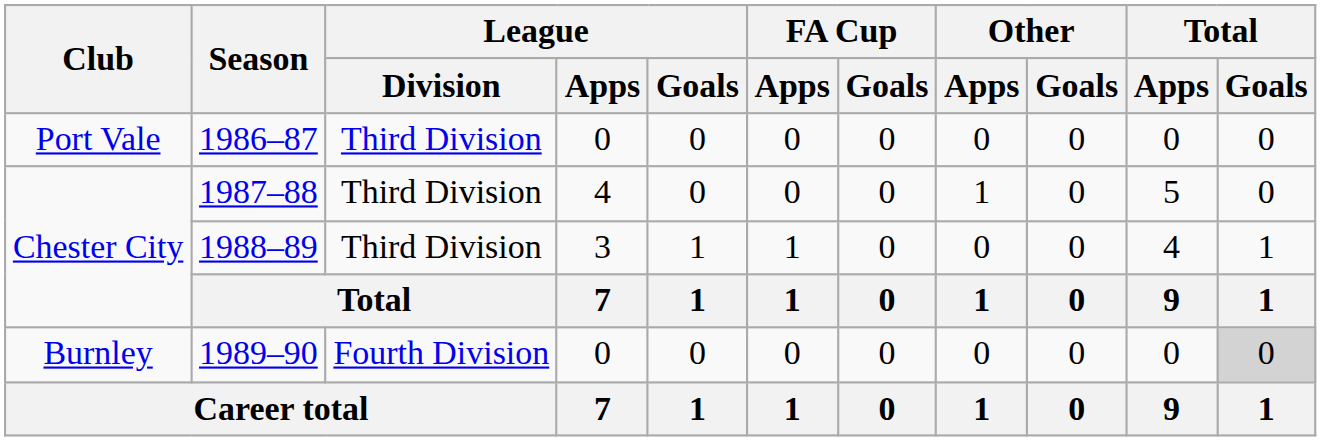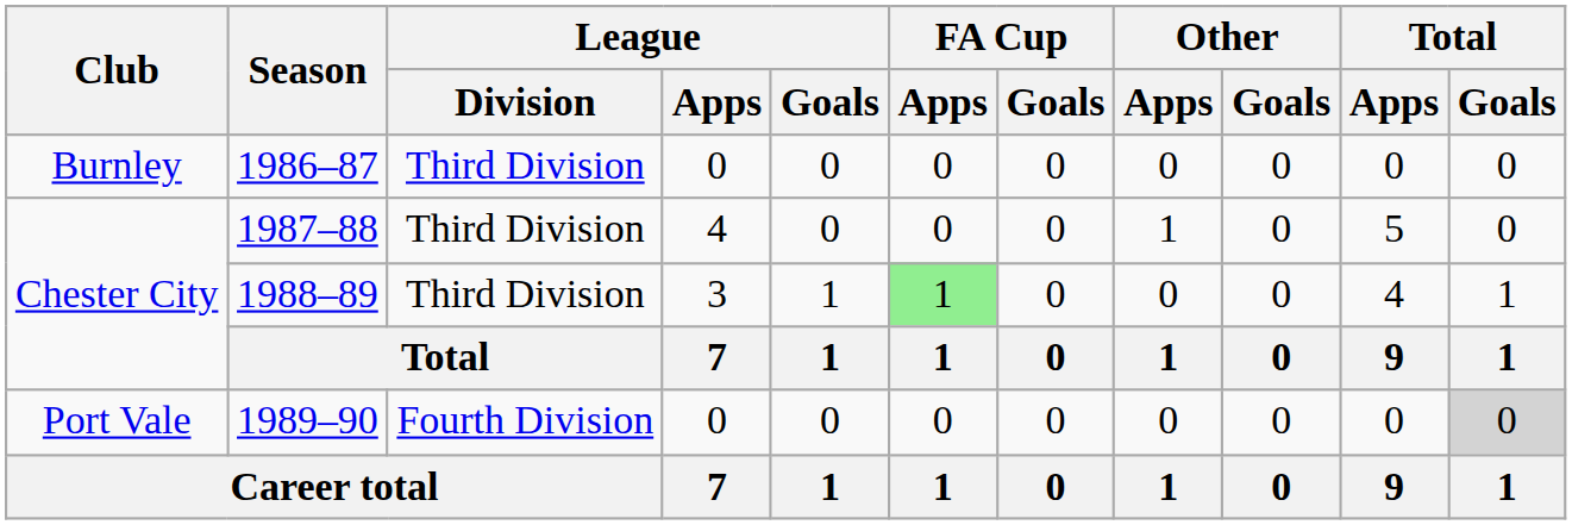1986–87 | Club: Port Vale -> Burnley
1988–89 | FA Cup / Apps: no background -> lightgreen background
1989–90 | Club: Burnley -> Port Vale
